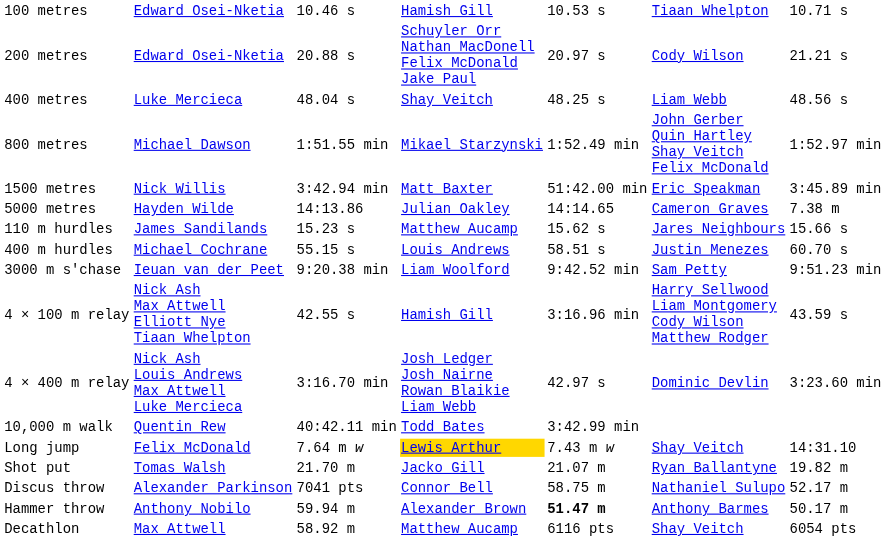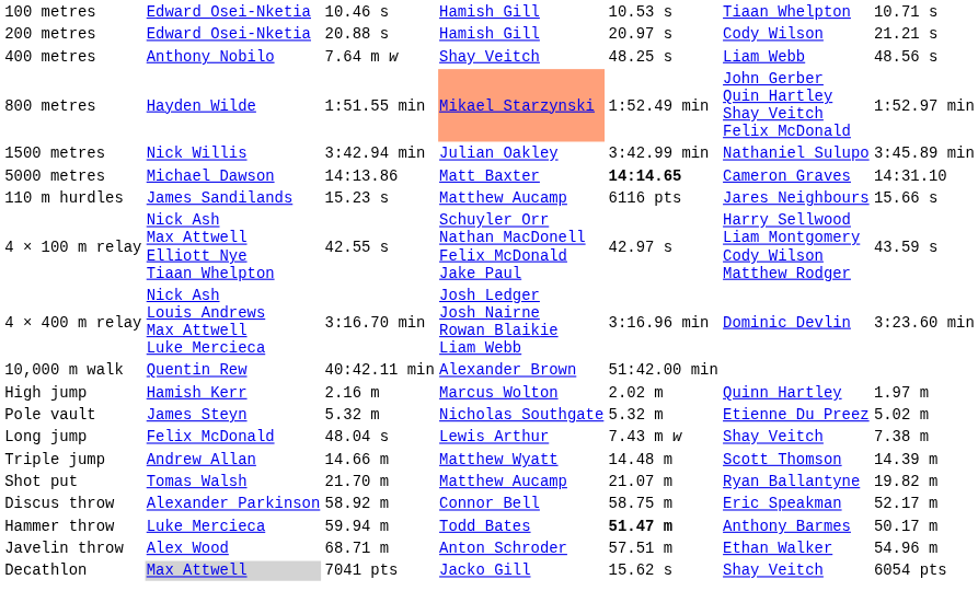200 metres | column 4: Schuyler Orr Nathan MacDonell Felix McDonald Jake Paul -> Hamish Gill
400 metres | column 2: Luke Mercieca -> Anthony Nobilo
400 metres | column 3: 48.04 s -> 7.64 m w
800 metres | column 2: Michael Dawson -> Hayden Wilde
800 metres | column 4: no background -> lightsalmon background
1500 metres | column 4: Matt Baxter -> Julian Oakley
1500 metres | column 5: 51:42.00 min -> 3:42.99 min
1500 metres | column 6: Eric Speakman -> Nathaniel Sulupo
5000 metres | column 2: Hayden Wilde -> Michael Dawson
5000 metres | column 4: Julian Oakley -> Matt Baxter
5000 metres | column 5: normal -> bold
5000 metres | column 7: 7.38 m -> 14:31.10
110 m hurdles | column 5: 15.62 s -> 6116 pts
- row: 400 m hurdles | Michael Cochrane | 55.15 s | Louis Andrews | 58.51 s | Justin Menezes | 60.70 s
- row: 3000 m s'chase | Ieuan van der Peet | 9:20.38 min | Liam Woolford | 9:42.52 min | Sam Petty | 9:51.23 min
4 × 100 m relay | column 4: Hamish Gill -> Schuyler Orr Nathan MacDonell Felix McDonald Jake Paul
4 × 100 m relay | column 5: 3:16.96 min -> 42.97 s
4 × 400 m relay | column 5: 42.97 s -> 3:16.96 min
10,000 m walk | column 4: Todd Bates -> Alexander Brown
10,000 m walk | column 5: 3:42.99 min -> 51:42.00 min
+ row: High jump | Hamish Kerr | 2.16 m | Marcus Wolton | 2.02 m | Quinn Hartley | 1.97 m
+ row: Pole vault | James Steyn | 5.32 m | Nicholas Southgate | 5.32 m | Etienne Du Preez | 5.02 m
Long jump | column 3: 7.64 m w -> 48.04 s
Long jump | column 4: gold background -> no background
Long jump | column 7: 14:31.10 -> 7.38 m
+ row: Triple jump | Andrew Allan | 14.66 m | Matthew Wyatt | 14.48 m | Scott Thomson | 14.39 m
Shot put | column 4: Jacko Gill -> Matthew Aucamp
Discus throw | column 3: 7041 pts -> 58.92 m
Discus throw | column 6: Nathaniel Sulupo -> Eric Speakman
Hammer throw | column 2: Anthony Nobilo -> Luke Mercieca
Hammer throw | column 4: Alexander Brown -> Todd Bates
+ row: Javelin throw | Alex Wood | 68.71 m | Anton Schroder | 57.51 m | Ethan Walker | 54.96 m
Decathlon | column 2: no background -> lightgrey background
Decathlon | column 3: 58.92 m -> 7041 pts
Decathlon | column 4: Matthew Aucamp -> Jacko Gill
Decathlon | column 5: 6116 pts -> 15.62 s
